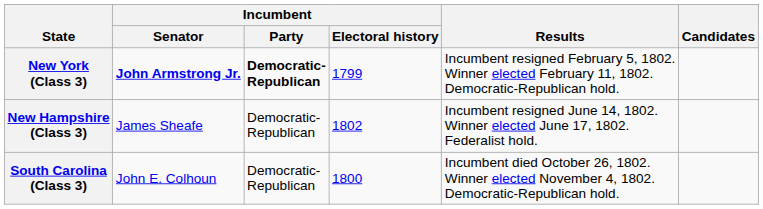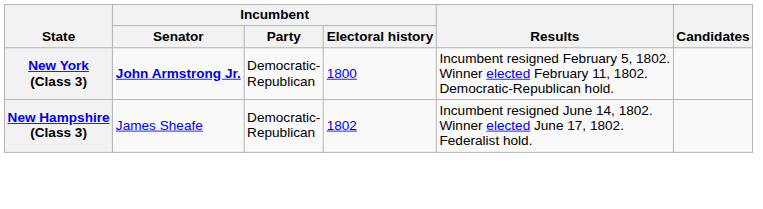New York (Class 3) | Incumbent / Party: bold -> normal
New York (Class 3) | Incumbent / Electoral history: 1799 -> 1800
- row: South Carolina (Class 3) | John E. Colhoun | Democratic- Republican | 1800 | Incumbent died October 26, 1802. Winner elected November 4, 1802. Democratic-Republican hold.
